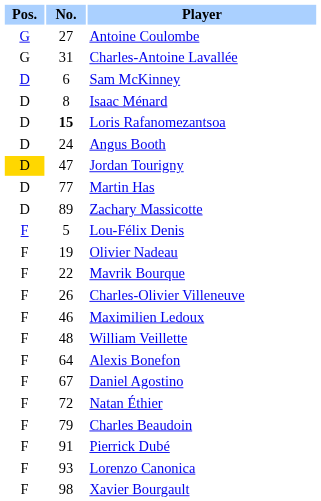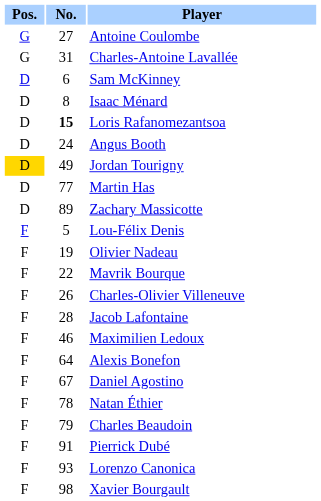Jordan Tourigny | No.: 47 -> 49
+ row: F | 28 | Jacob Lafontaine
- row: F | 48 | William Veillette
Natan Éthier | No.: 72 -> 78
